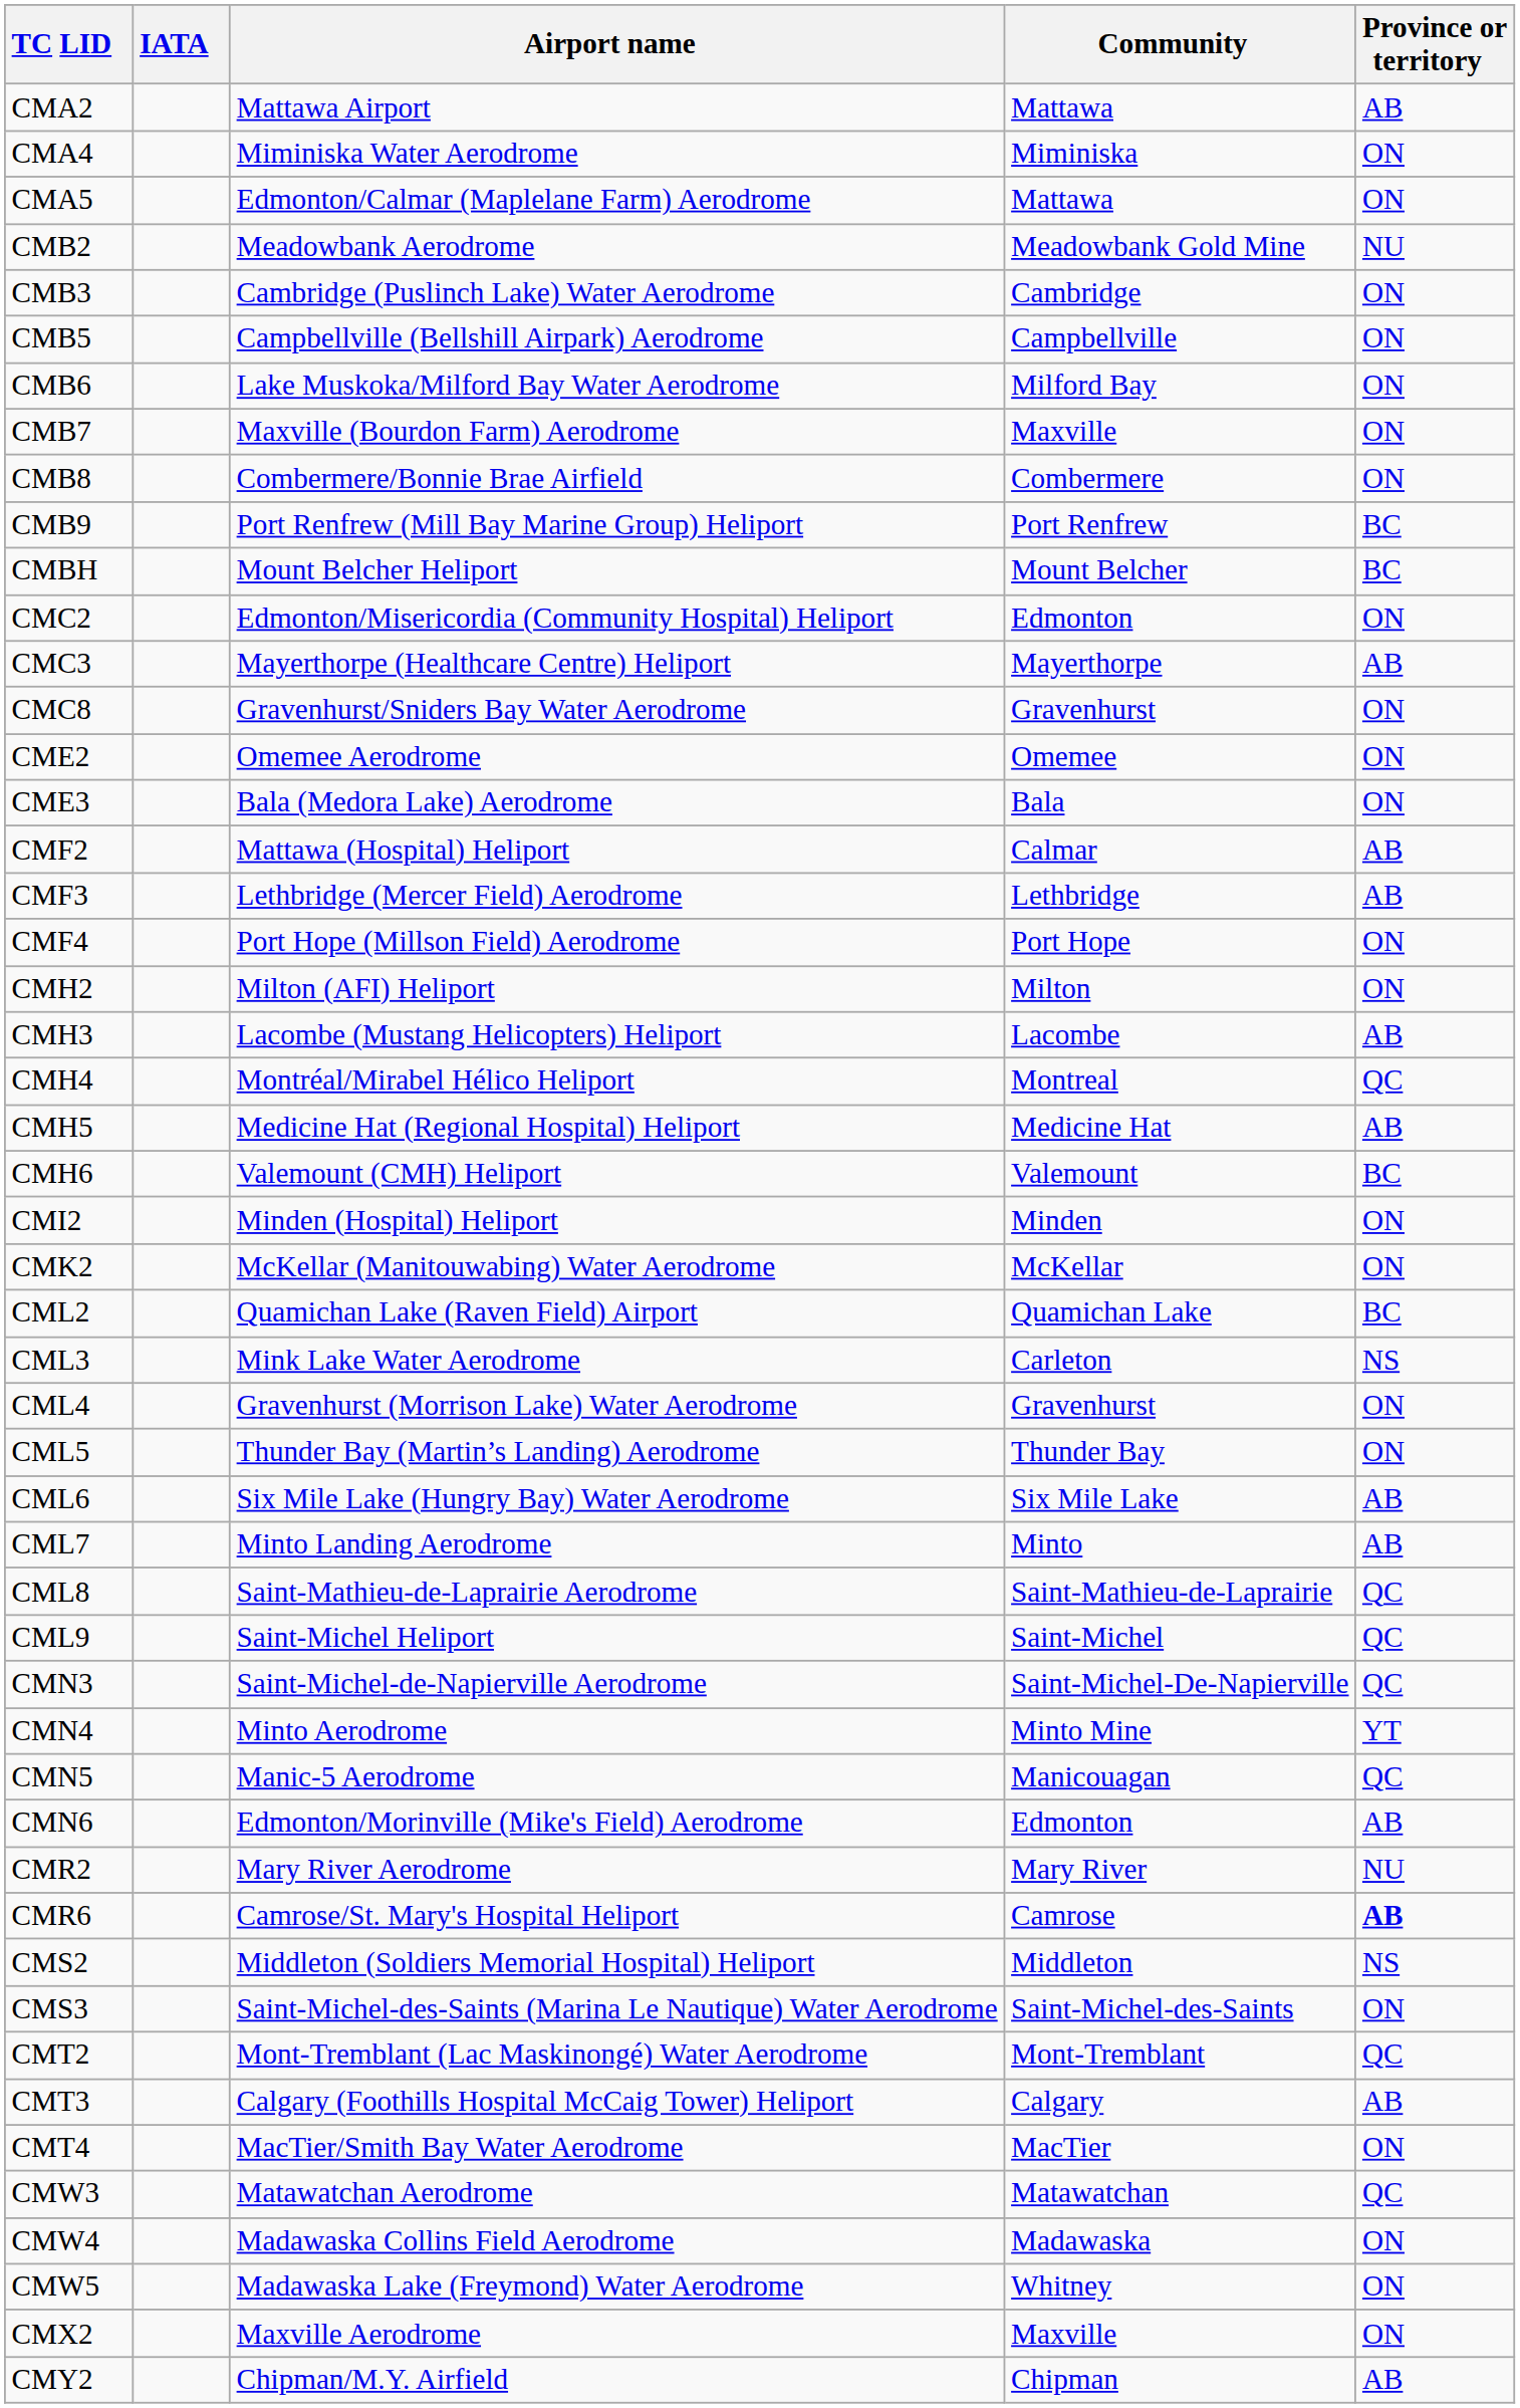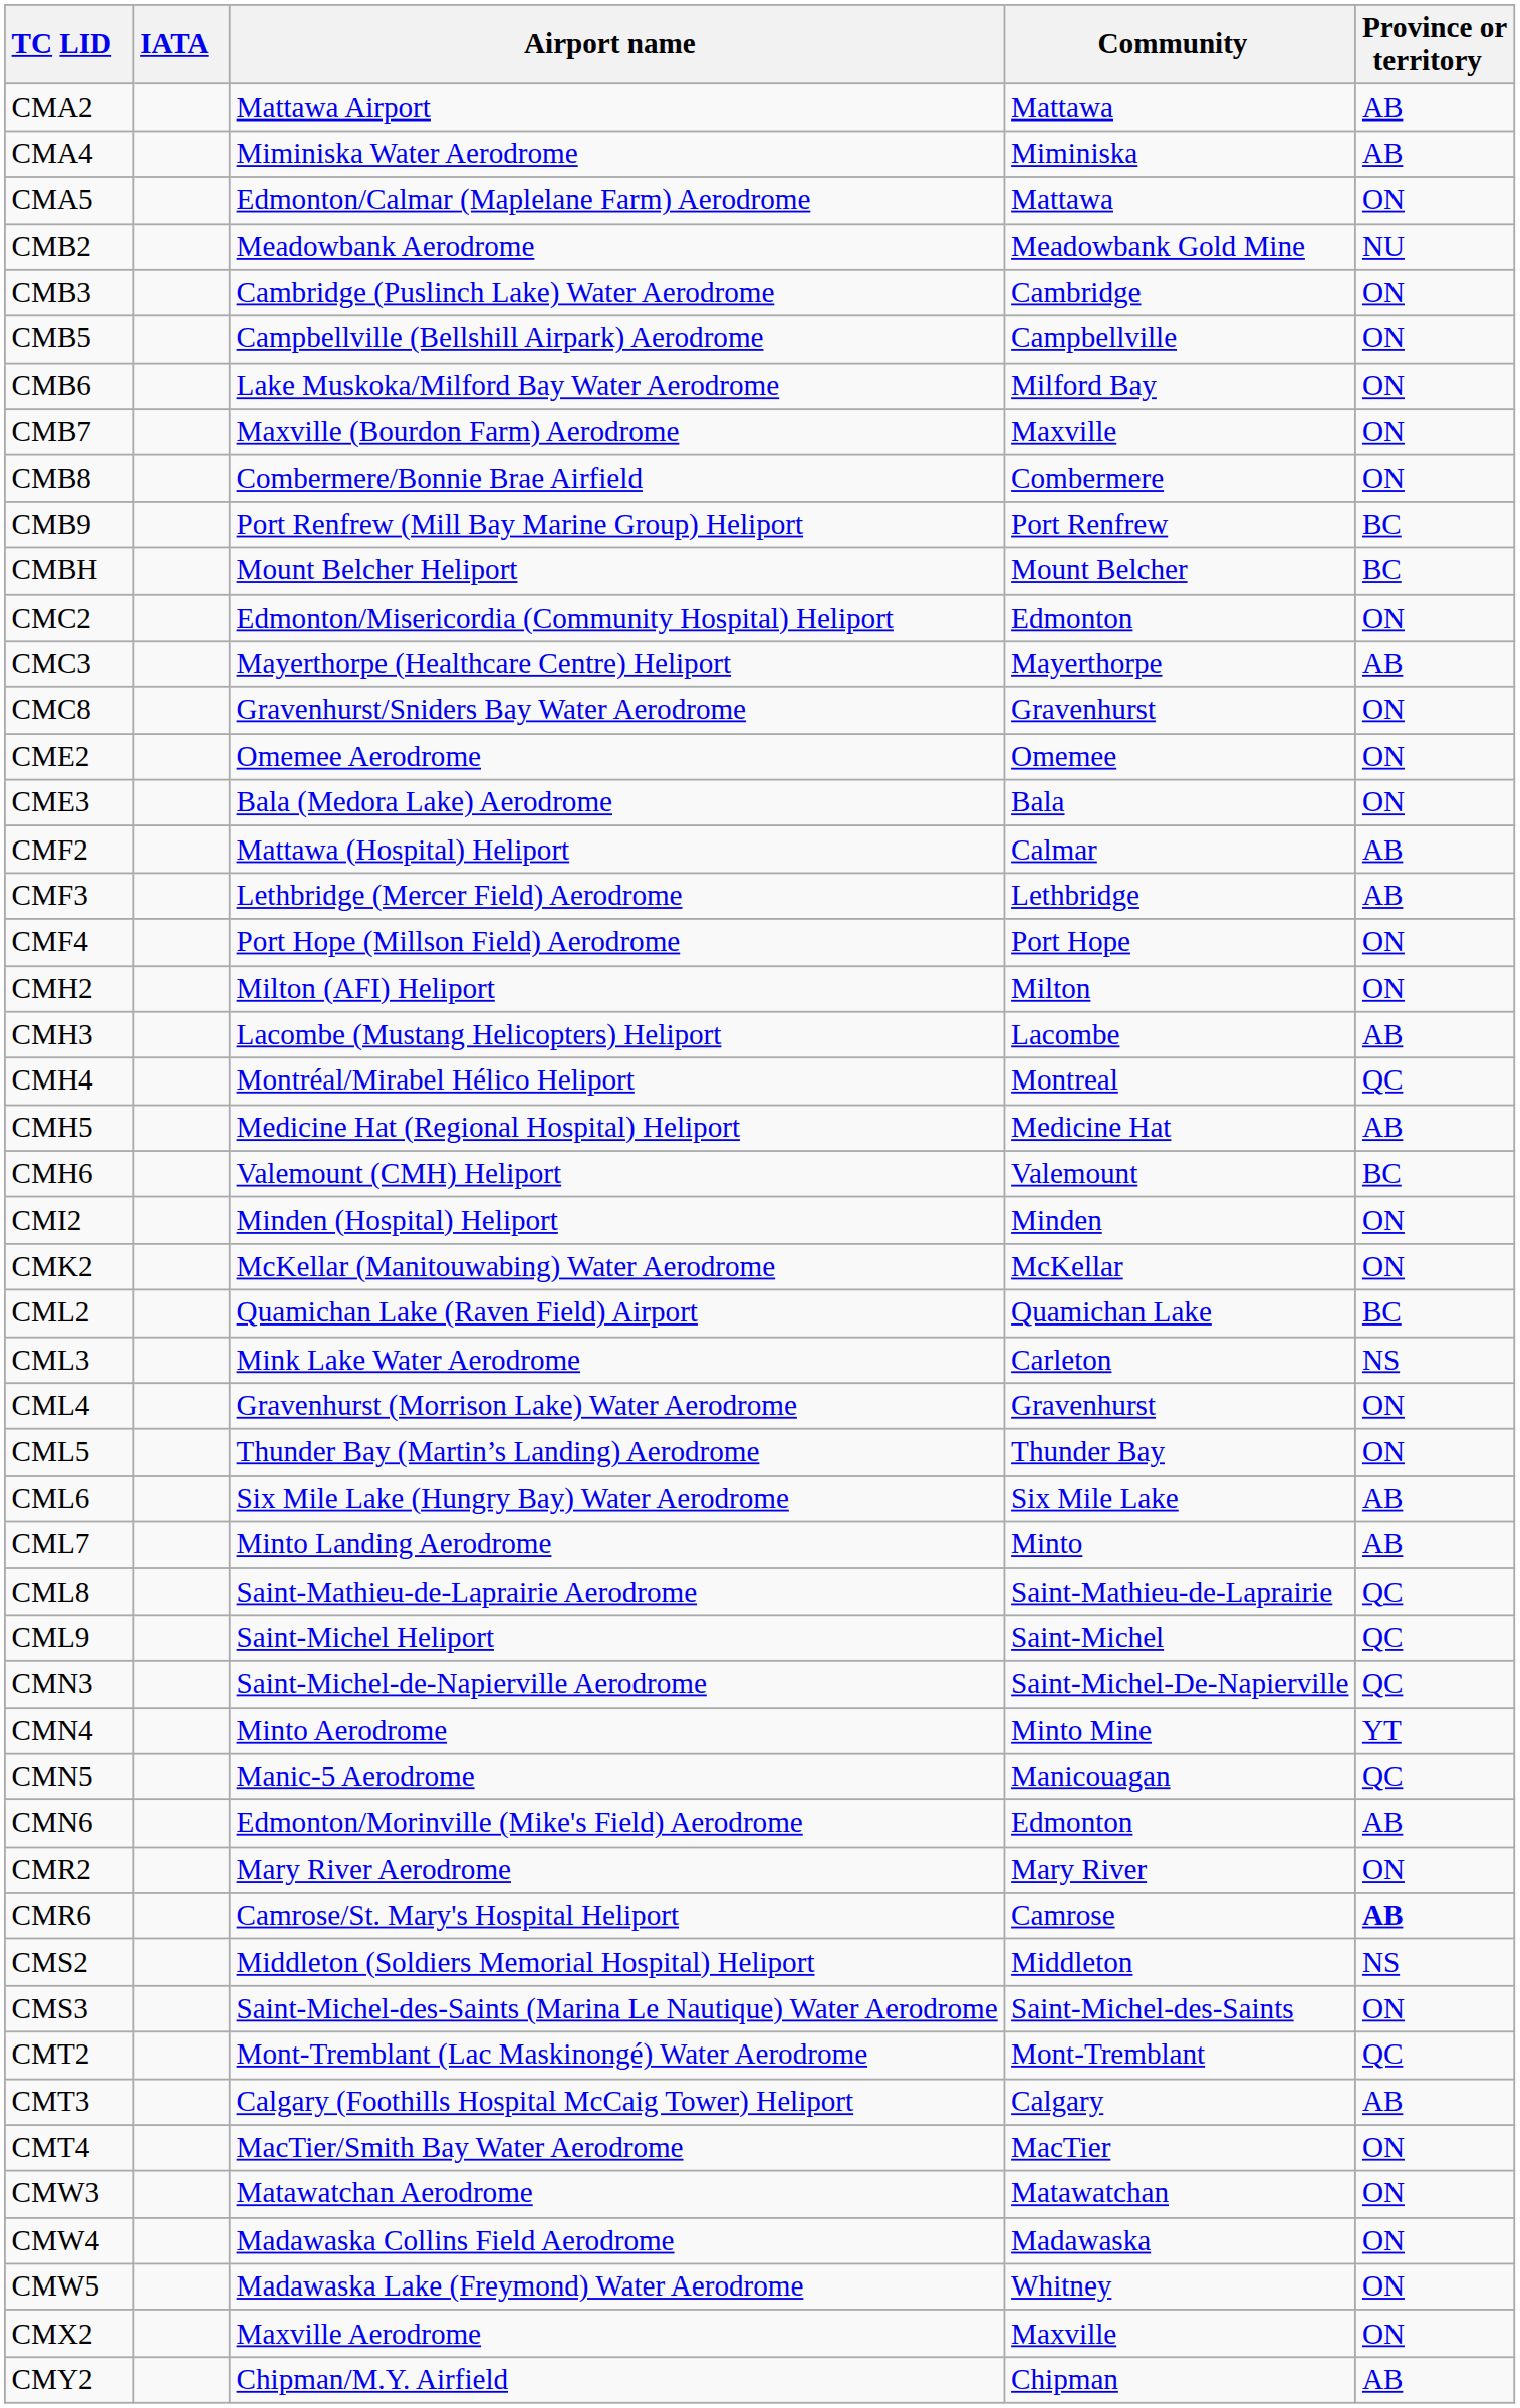CMA4 | Province or territory: ON -> AB
CMR2 | Province or territory: NU -> ON
CMW3 | Province or territory: QC -> ON
